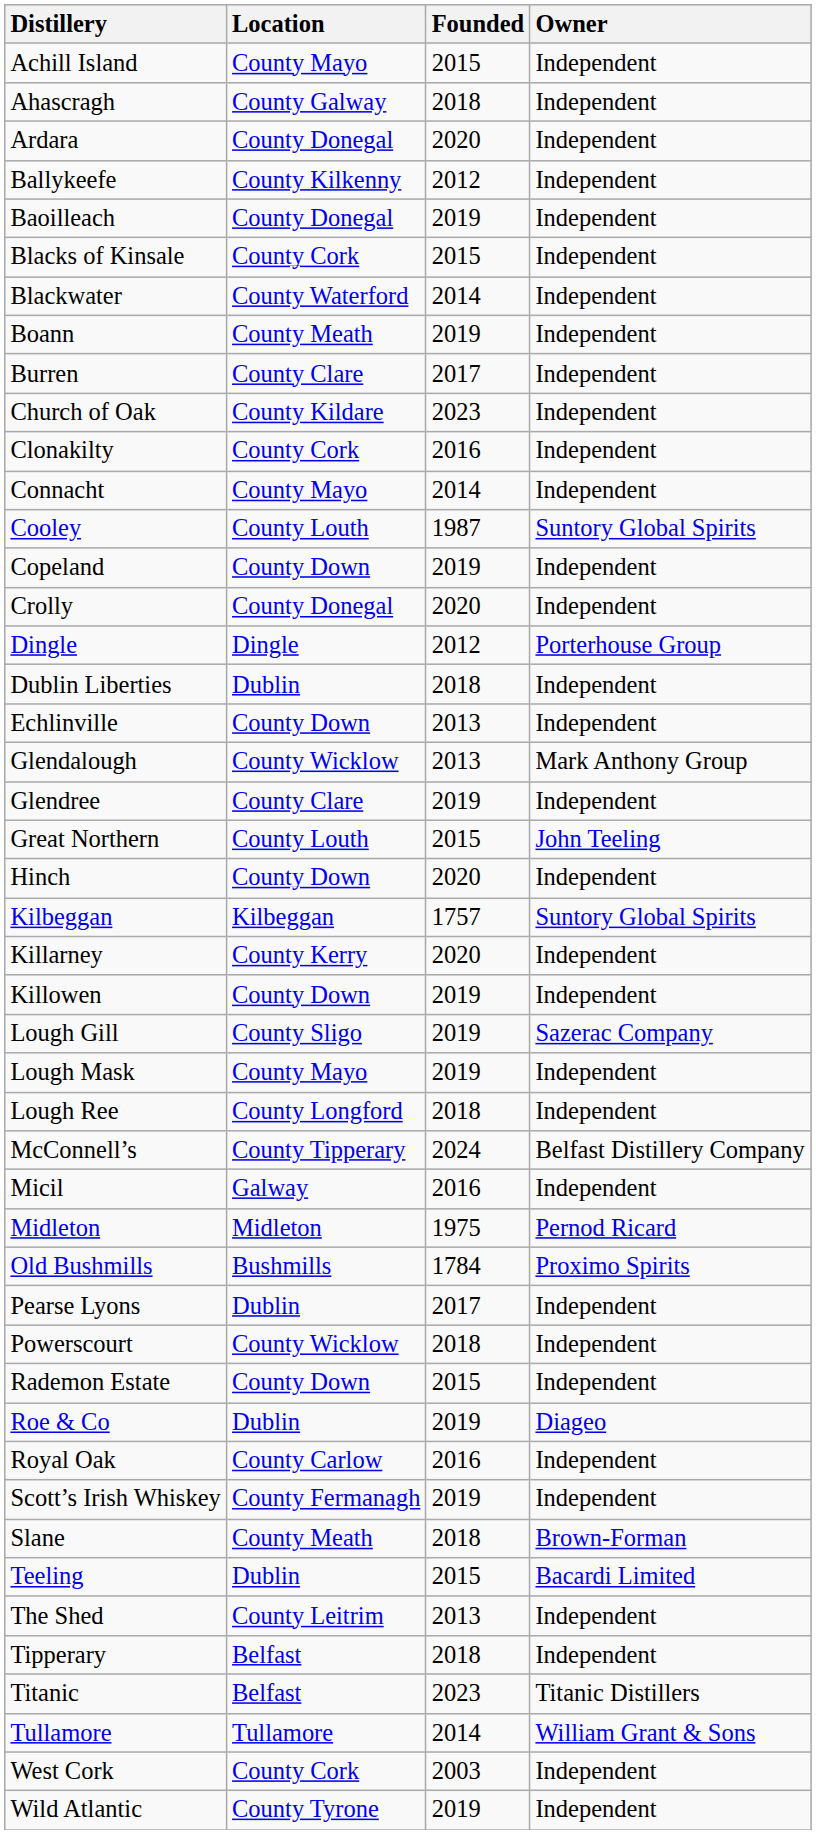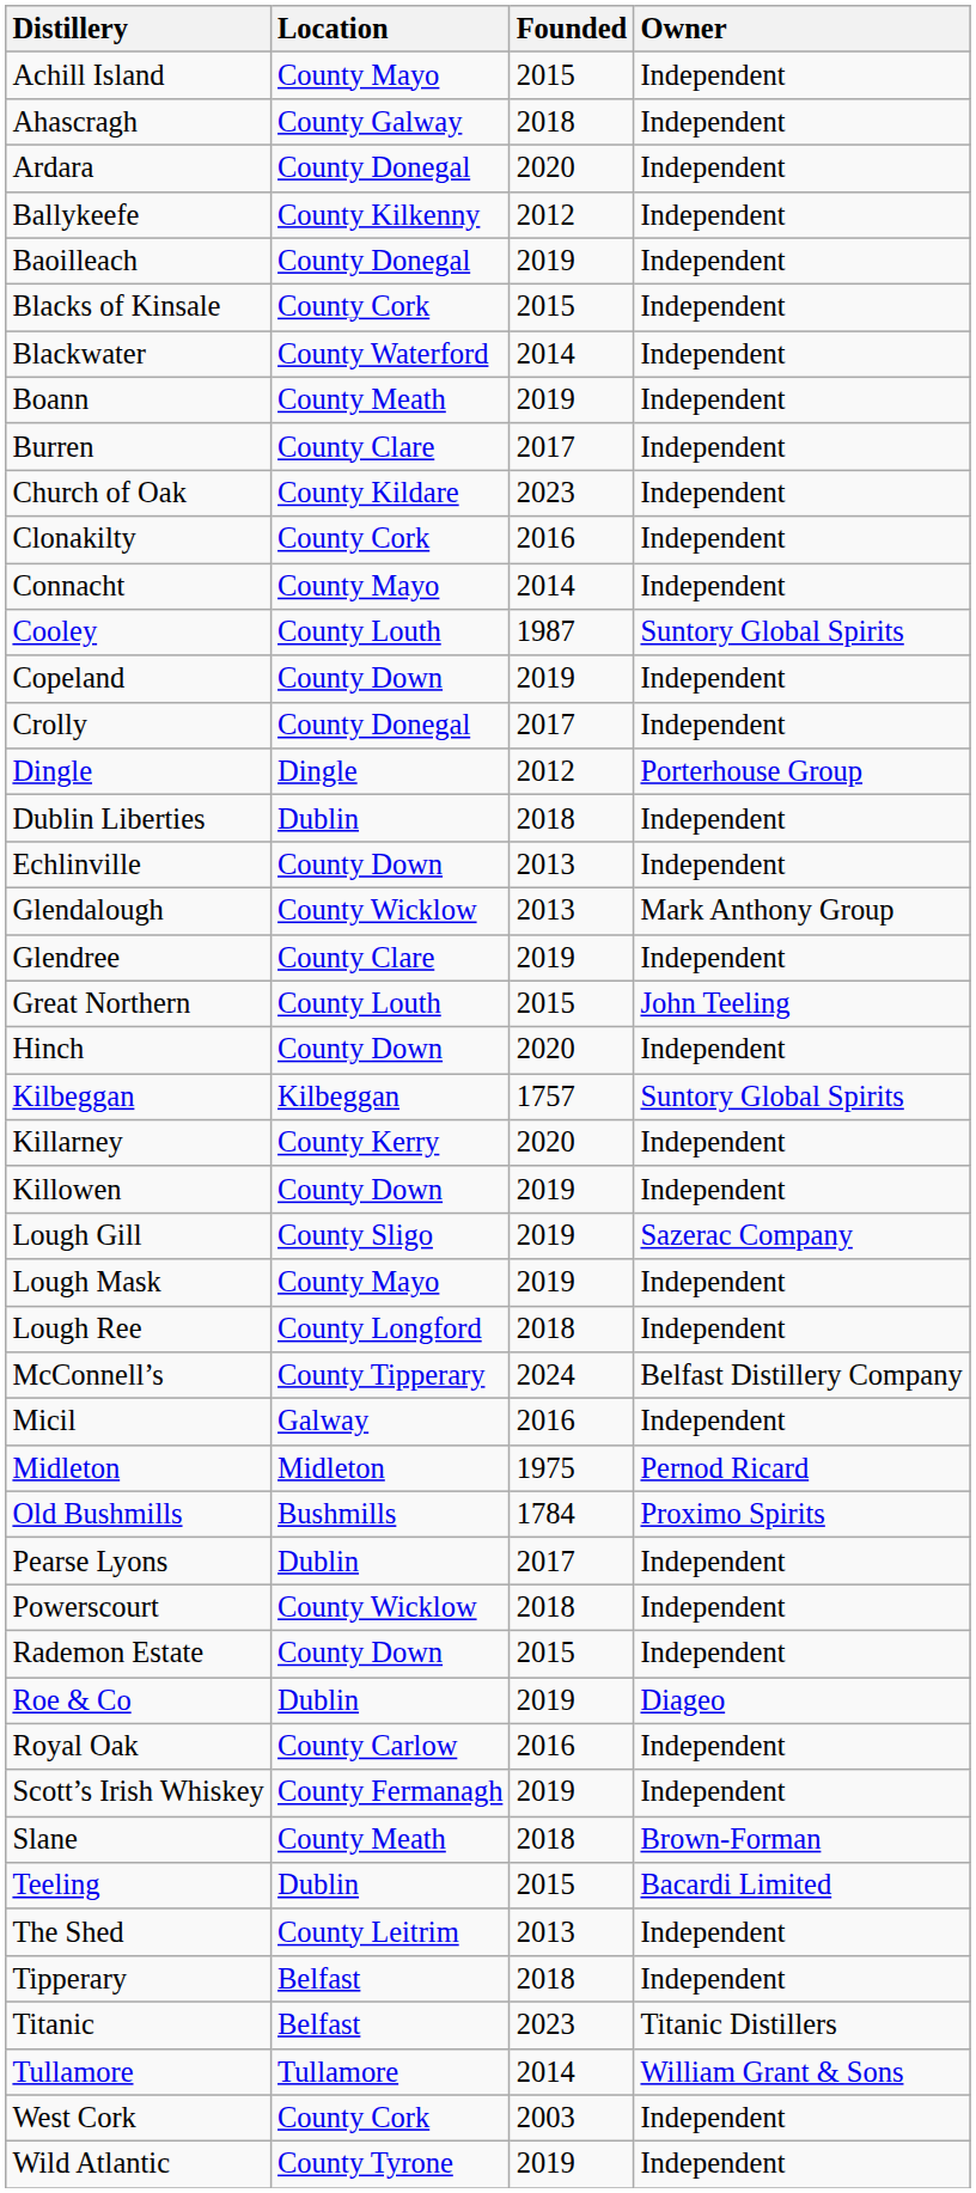Crolly | Founded: 2020 -> 2017
